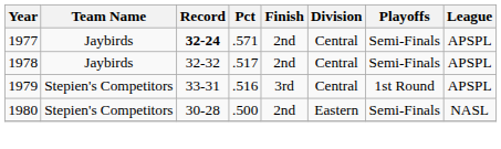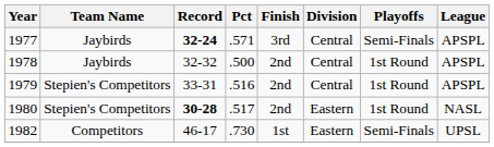1977 | Finish: 2nd -> 3rd
1978 | Pct: .517 -> .500
1978 | Playoffs: Semi-Finals -> 1st Round
1979 | Finish: 3rd -> 2nd
1980 | Record: normal -> bold
1980 | Pct: .500 -> .517
1980 | Playoffs: Semi-Finals -> 1st Round
+ row: 1982 | Competitors | 46-17 | .730 | 1st | Eastern | Semi-Finals | UPSL
